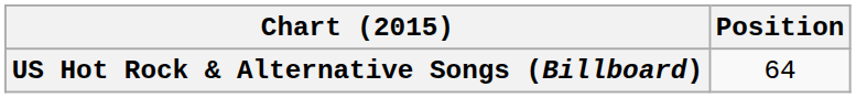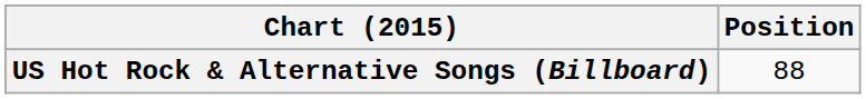US Hot Rock & Alternative Songs (Billboard) | Position: 64 -> 88
